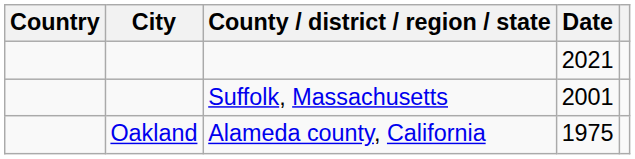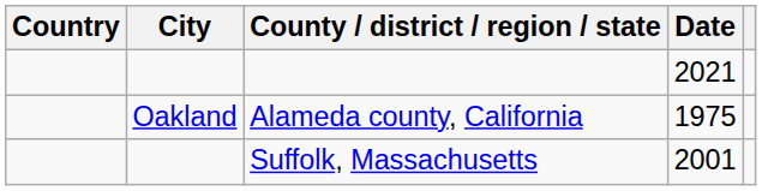rows swapped: Suffolk, Massachusetts <-> Alameda county, California
